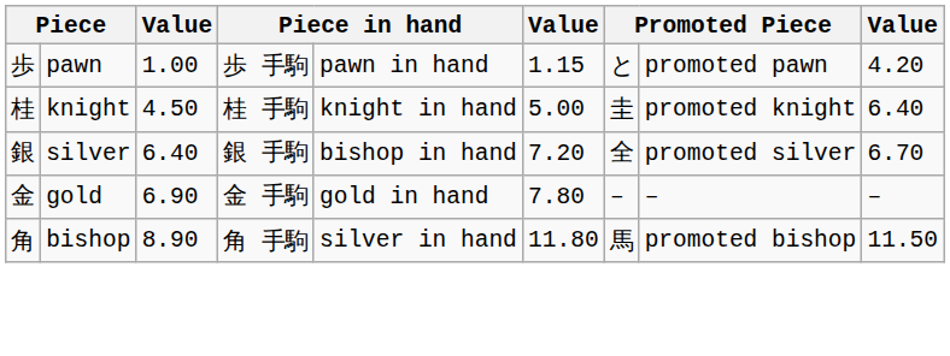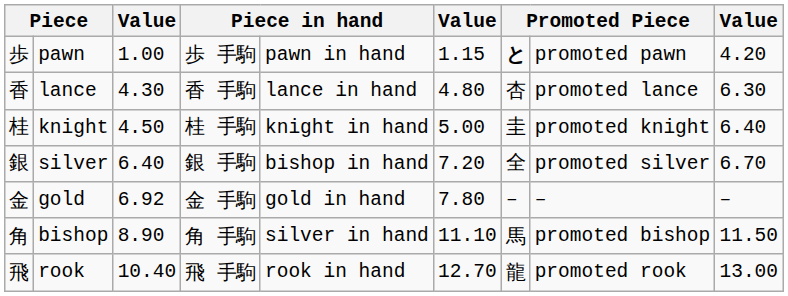pawn | column 7: normal -> bold
+ row: 香 | lance | 4.30 | 香 手駒 | lance in hand | 4.80 | 杏 | promoted lance | 6.30
gold | column 3: 6.90 -> 6.92
bishop | column 6: 11.80 -> 11.10
+ row: 飛 | rook | 10.40 | 飛 手駒 | rook in hand | 12.70 | 龍 | promoted rook | 13.00
